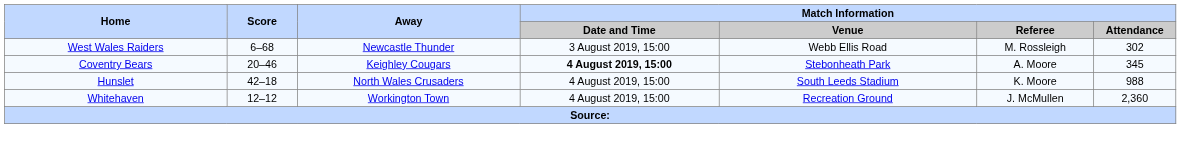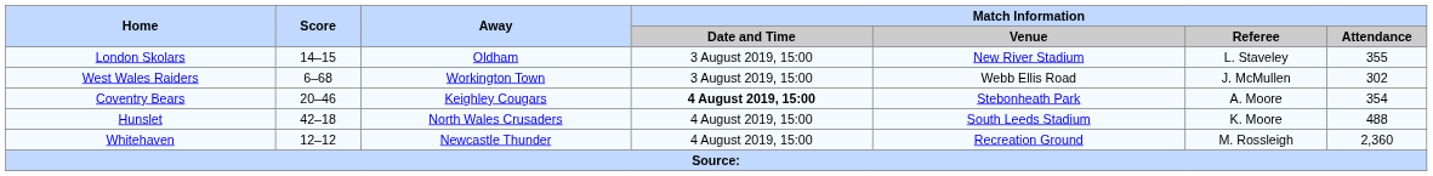+ row: London Skolars | 14–15 | Oldham | 3 August 2019, 15:00 | New River Stadium | L. Staveley | 355
West Wales Raiders | Away: Newcastle Thunder -> Workington Town
West Wales Raiders | Match Information / Referee: M. Rossleigh -> J. McMullen
Coventry Bears | Match Information / Attendance: 345 -> 354
Hunslet | Match Information / Attendance: 988 -> 488
Whitehaven | Away: Workington Town -> Newcastle Thunder
Whitehaven | Match Information / Referee: J. McMullen -> M. Rossleigh
